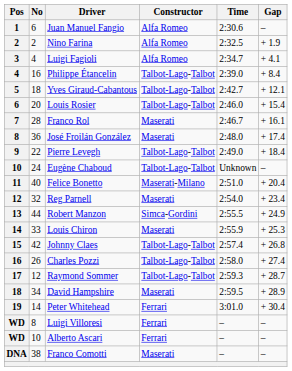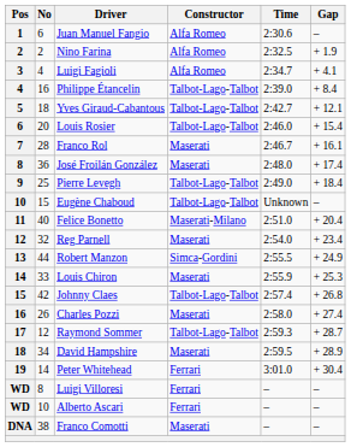Pierre Levegh | No: 22 -> 25
Eugène Chaboud | No: 24 -> 15
Charles Pozzi | Constructor: Talbot-Lago-Talbot -> Maserati
